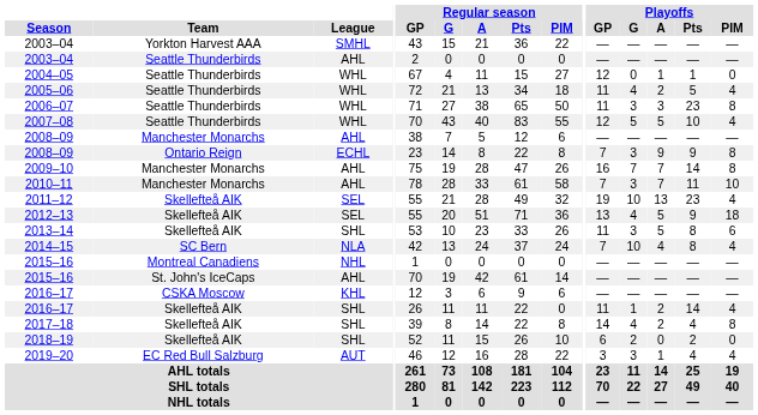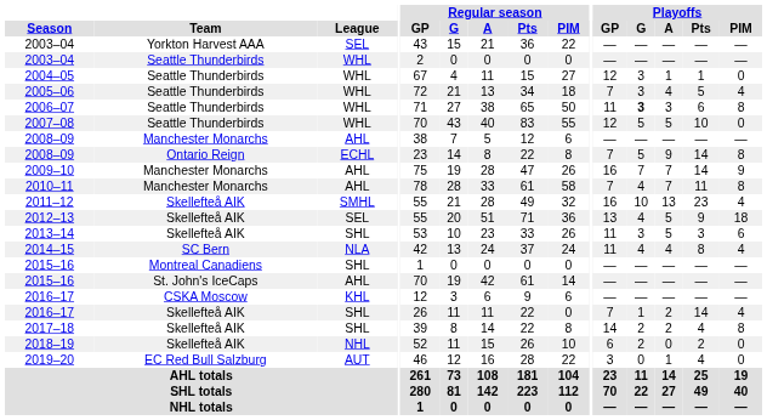2003–04 / Yorkton Harvest AAA | League: SMHL -> SEL
2003–04 / Seattle Thunderbirds | League: AHL -> WHL
2004–05 | Playoffs / G: 0 -> 3
2005–06 | Playoffs / GP: 11 -> 7
2005–06 | Playoffs / G: 4 -> 3
2005–06 | Playoffs / A: 2 -> 4
2006–07 | Playoffs / G: normal -> bold
2006–07 | Playoffs / Pts: 23 -> 6
2007–08 | Playoffs / PIM: 4 -> 0
2008–09 / Ontario Reign | Playoffs / G: 3 -> 5
2008–09 / Ontario Reign | Playoffs / Pts: 9 -> 14
2009–10 | Playoffs / PIM: 8 -> 9
2010–11 | Playoffs / G: 3 -> 4
2010–11 | Playoffs / PIM: 10 -> 8
2011–12 | League: SEL -> SMHL
2011–12 | Playoffs / GP: 19 -> 16
2013–14 | Playoffs / Pts: 8 -> 3
2014–15 | Playoffs / GP: 7 -> 11
2014–15 | Playoffs / G: 10 -> 4
2015–16 / Montreal Canadiens | League: NHL -> SHL
2016–17 / Skellefteå AIK | Playoffs / GP: 11 -> 7
2017–18 | Playoffs / G: 4 -> 2
2018–19 | League: SHL -> NHL
2019–20 | Playoffs / G: 3 -> 0
2019–20 | Playoffs / PIM: 4 -> 0
